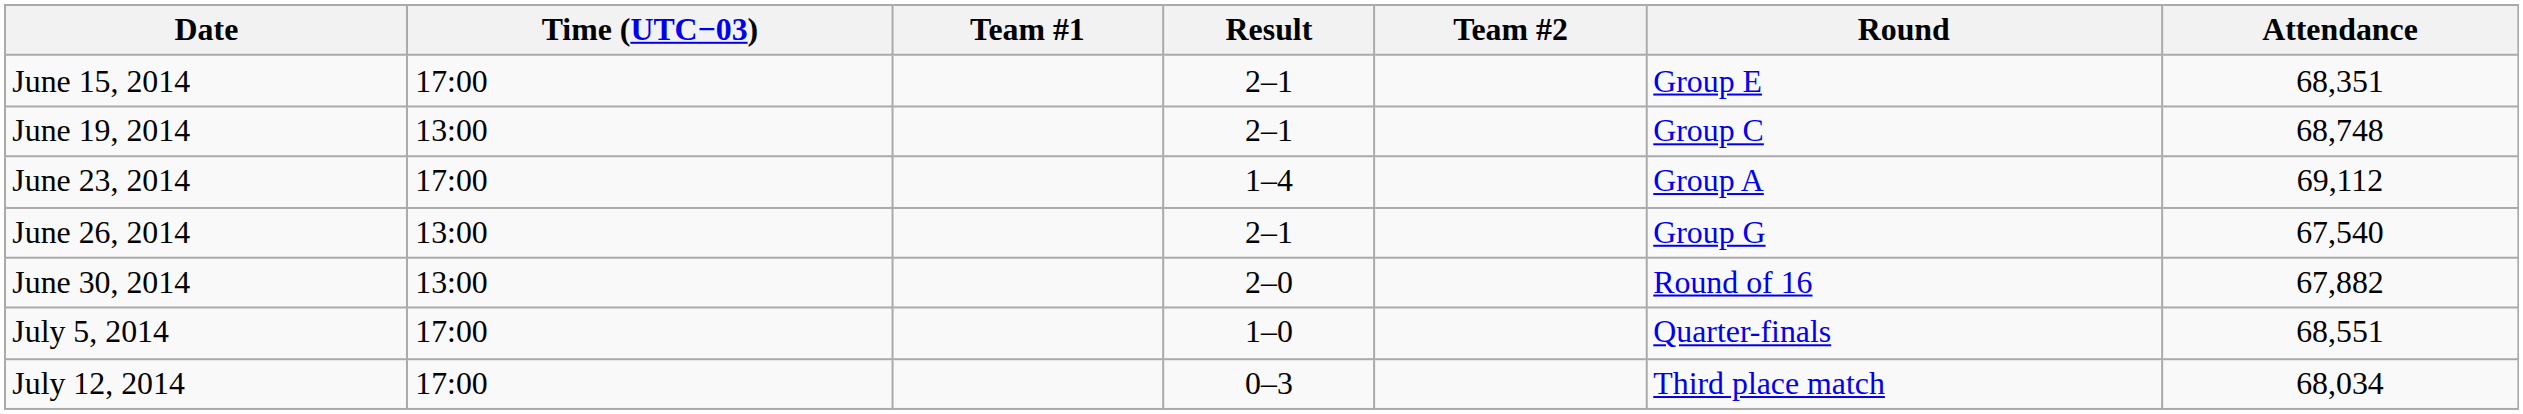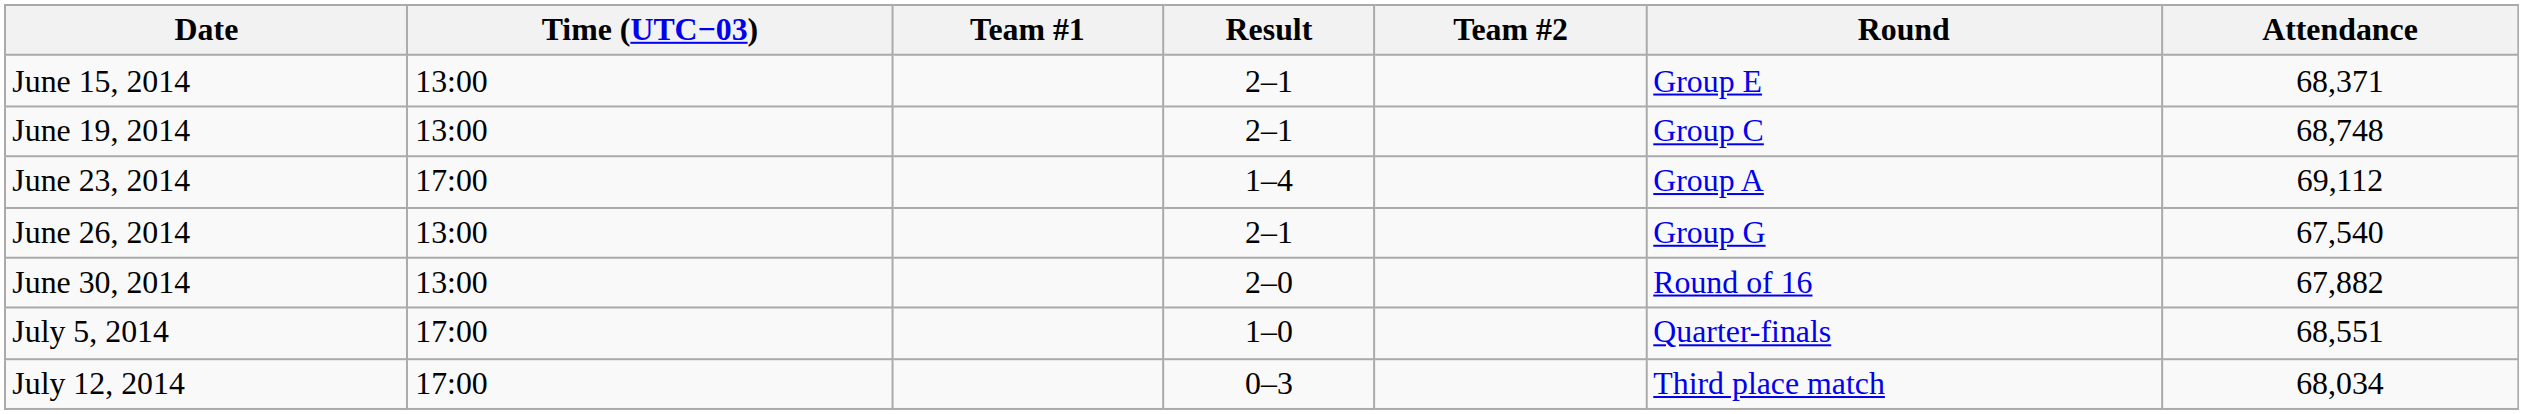June 15, 2014 | Time (UTC−03): 17:00 -> 13:00
June 15, 2014 | Attendance: 68,351 -> 68,371
